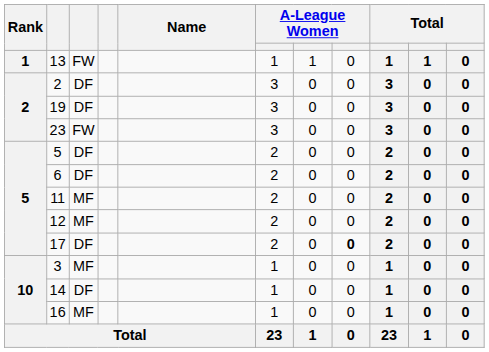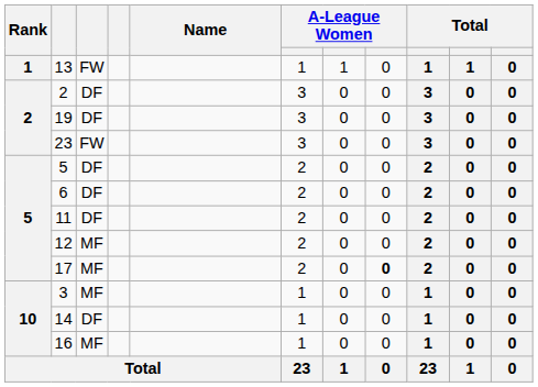11 | column 3: MF -> DF
17 | column 3: DF -> MF
